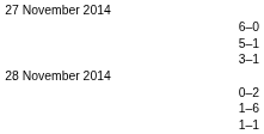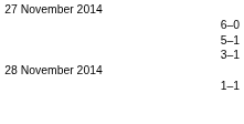- row: 0–2
- row: 1–6
